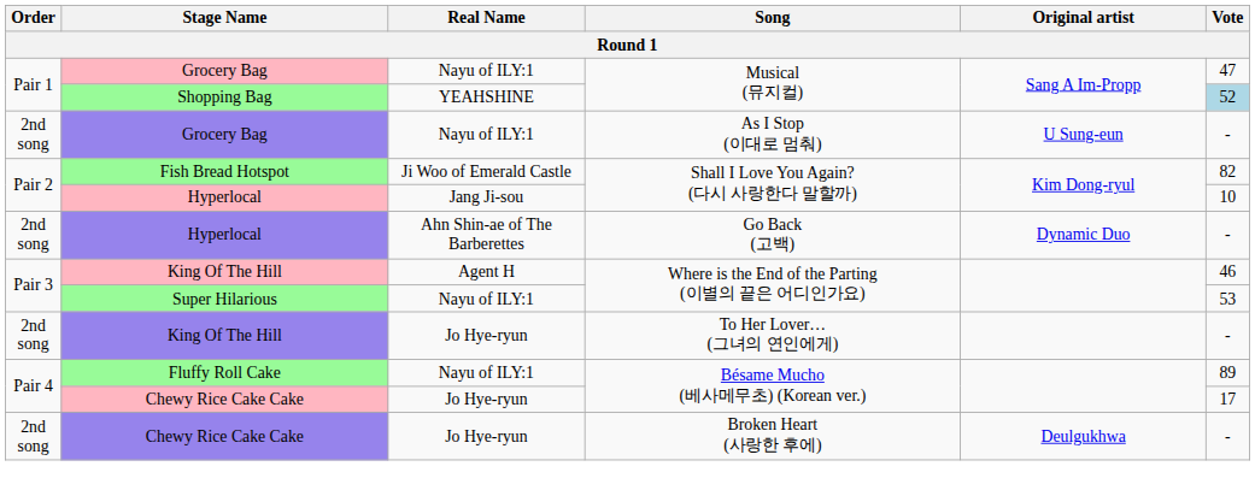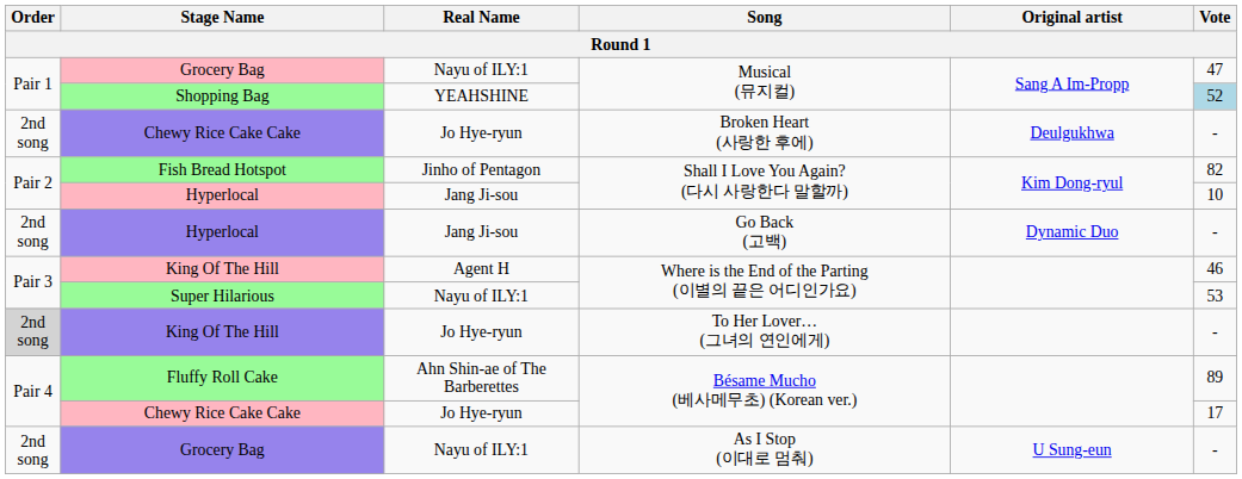rows swapped: Grocery Bag / As I Stop (이대로 멈춰) <-> Chewy Rice Cake Cake / Broken Heart (사랑한 후에)
Fish Bread Hotspot | Real Name: Ji Woo of Emerald Castle -> Jinho of Pentagon
Hyperlocal / Go Back (고백) | Real Name: Ahn Shin-ae of The Barberettes -> Jang Ji-sou
King Of The Hill / To Her Lover… (그녀의 연인에게) | Order: no background -> lightgrey background
Fluffy Roll Cake | Real Name: Nayu of ILY:1 -> Ahn Shin-ae of The Barberettes
